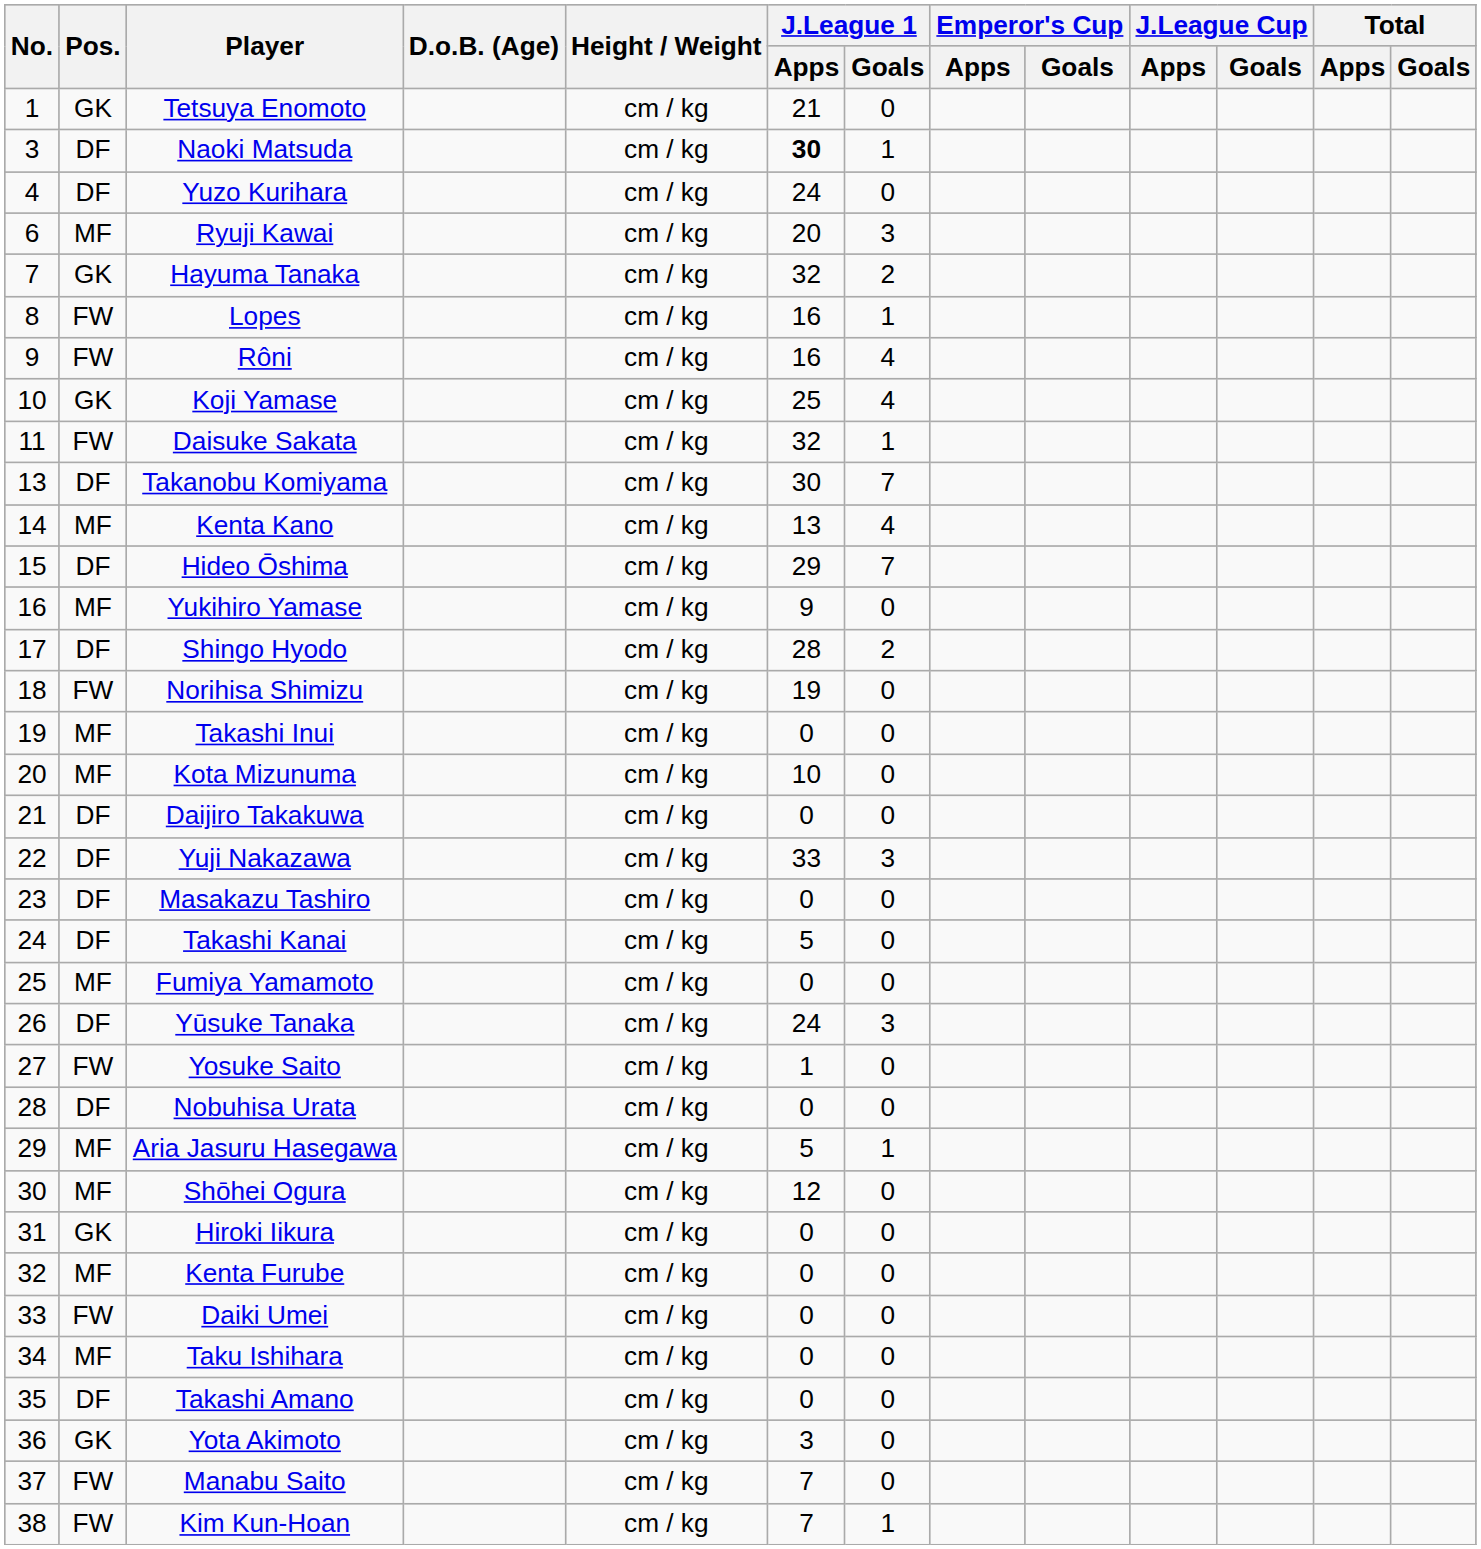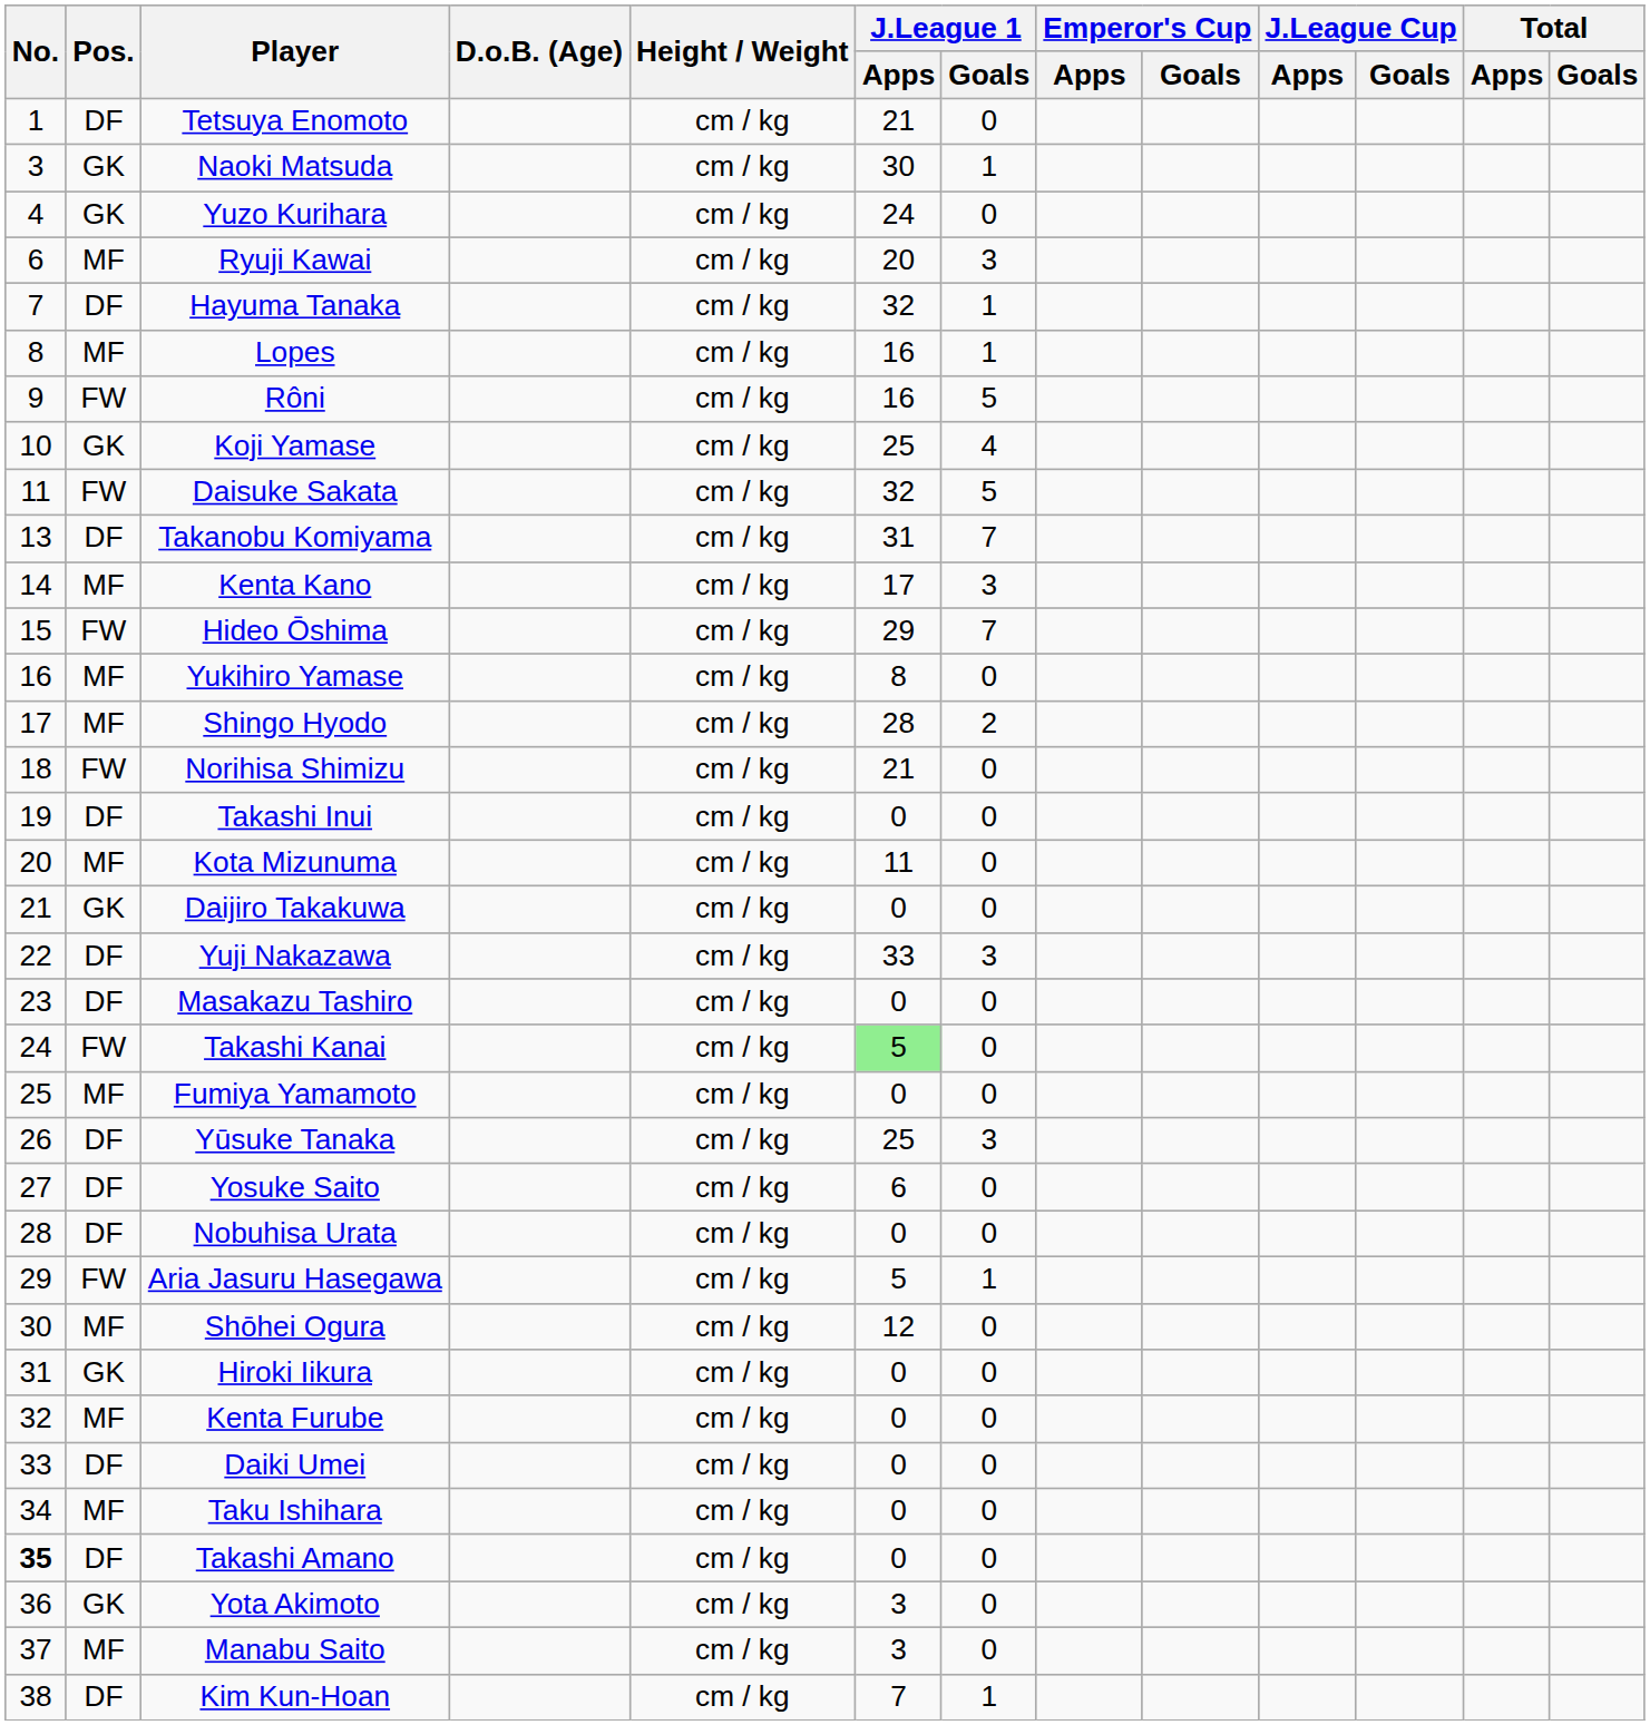Tetsuya Enomoto | Pos.: GK -> DF
Naoki Matsuda | Pos.: DF -> GK
Naoki Matsuda | J.League 1 / Apps: bold -> normal
Yuzo Kurihara | Pos.: DF -> GK
Hayuma Tanaka | Pos.: GK -> DF
Hayuma Tanaka | J.League 1 / Goals: 2 -> 1
Lopes | Pos.: FW -> MF
Rôni | J.League 1 / Goals: 4 -> 5
Daisuke Sakata | J.League 1 / Goals: 1 -> 5
Takanobu Komiyama | J.League 1 / Apps: 30 -> 31
Kenta Kano | J.League 1 / Apps: 13 -> 17
Kenta Kano | J.League 1 / Goals: 4 -> 3
Hideo Ōshima | Pos.: DF -> FW
Yukihiro Yamase | J.League 1 / Apps: 9 -> 8
Shingo Hyodo | Pos.: DF -> MF
Norihisa Shimizu | J.League 1 / Apps: 19 -> 21
Takashi Inui | Pos.: MF -> DF
Kota Mizunuma | J.League 1 / Apps: 10 -> 11
Daijiro Takakuwa | Pos.: DF -> GK
Takashi Kanai | Pos.: DF -> FW
Takashi Kanai | J.League 1 / Apps: no background -> lightgreen background
Yūsuke Tanaka | J.League 1 / Apps: 24 -> 25
Yosuke Saito | Pos.: FW -> DF
Yosuke Saito | J.League 1 / Apps: 1 -> 6
Aria Jasuru Hasegawa | Pos.: MF -> FW
Daiki Umei | Pos.: FW -> DF
Takashi Amano | No.: normal -> bold
Manabu Saito | Pos.: FW -> MF
Manabu Saito | J.League 1 / Apps: 7 -> 3
Kim Kun-Hoan | Pos.: FW -> DF
